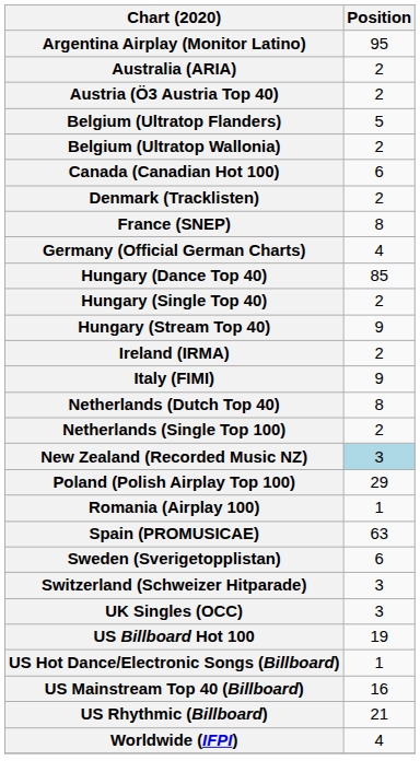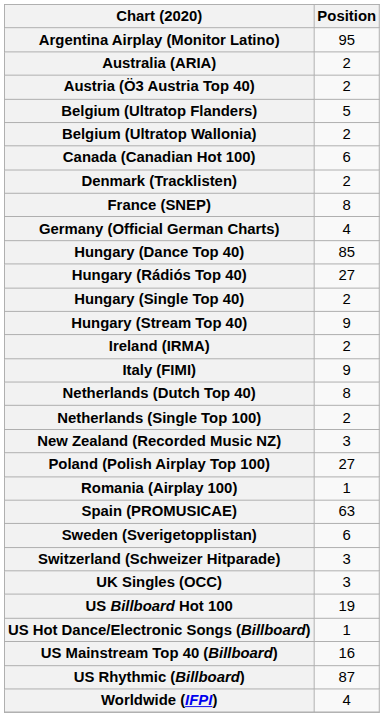+ row: Hungary (Rádiós Top 40) | 27
New Zealand (Recorded Music NZ) | Position: lightblue background -> no background
Poland (Polish Airplay Top 100) | Position: 29 -> 27
US Rhythmic (Billboard) | Position: 21 -> 87
